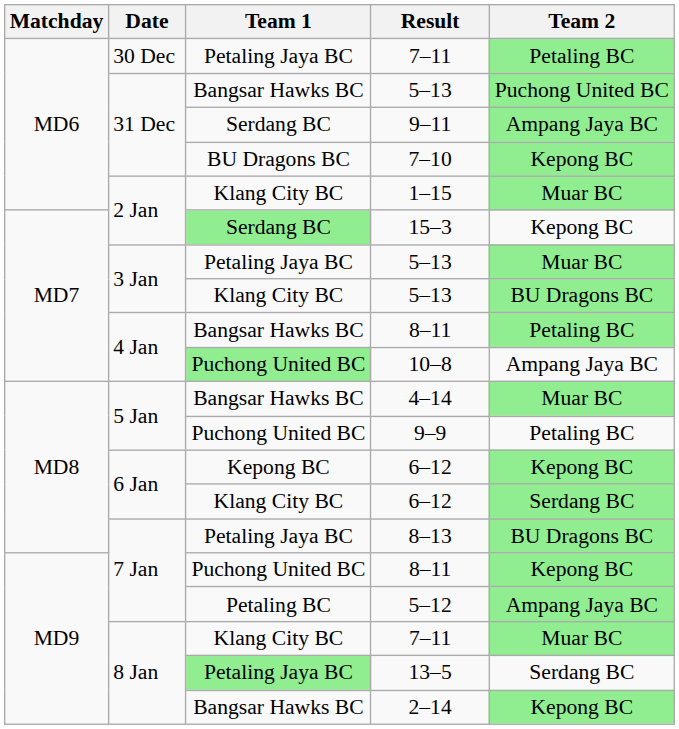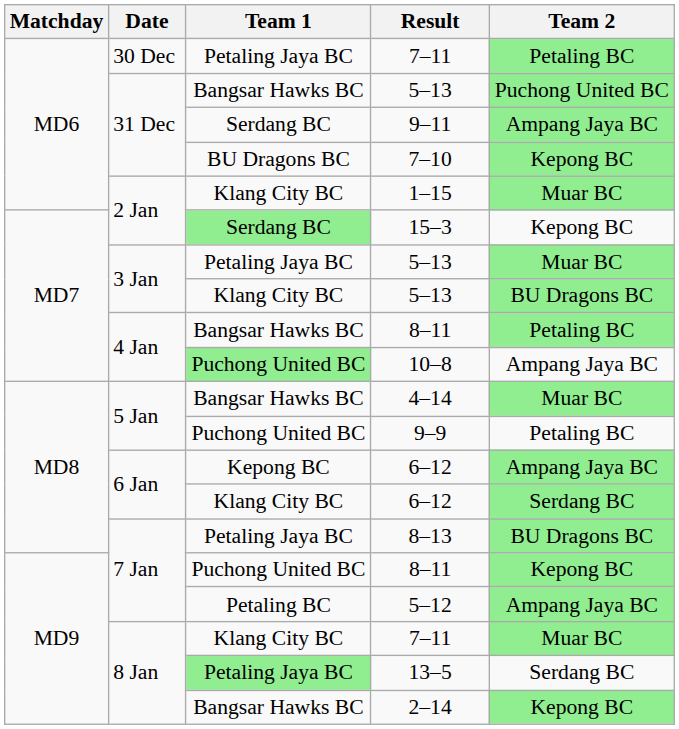Kepong BC / 6–12 | Team 2: Kepong BC -> Ampang Jaya BC
